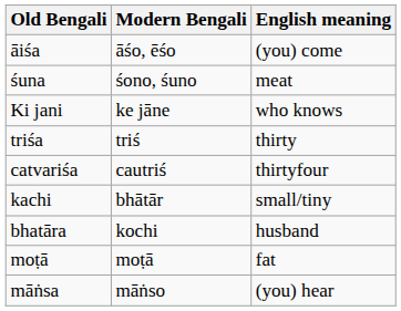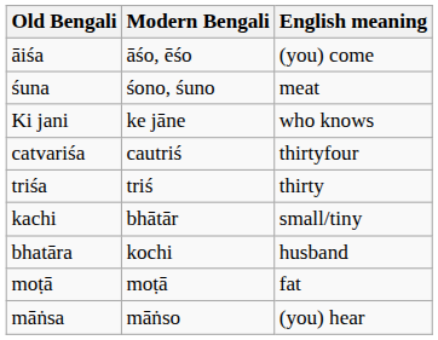rows swapped: triśa <-> catvariśa
